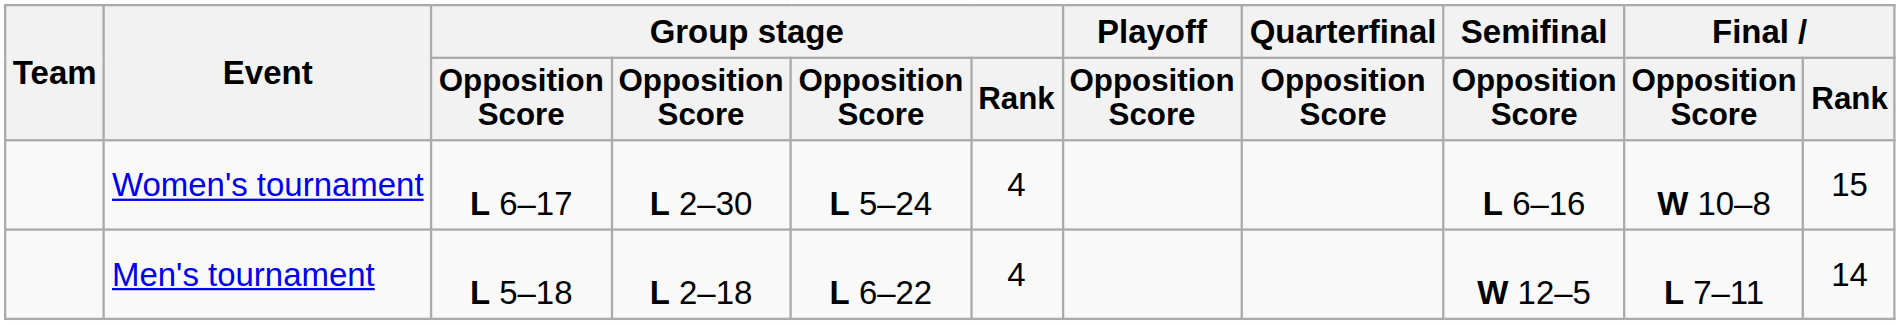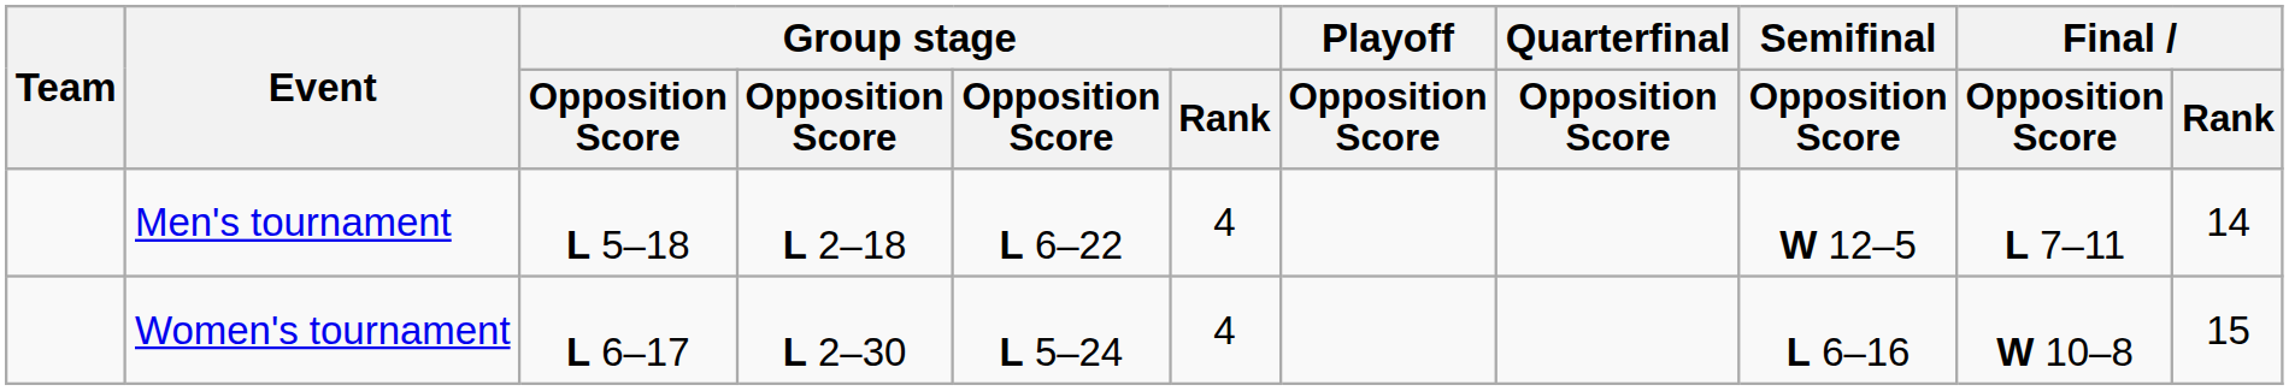rows swapped: Men's tournament <-> Women's tournament
